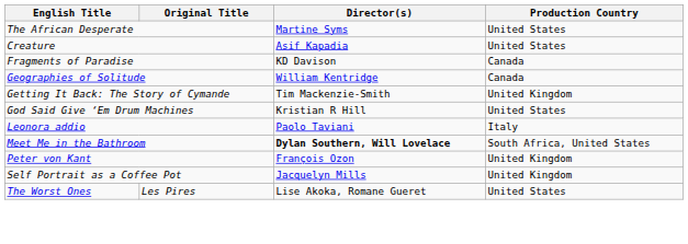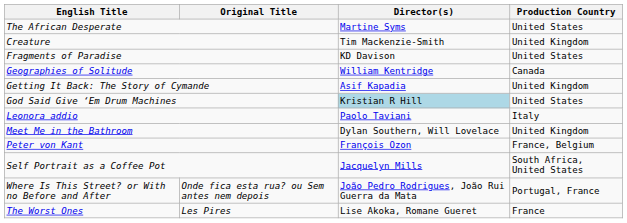Creature | Director(s): Asif Kapadia -> Tim Mackenzie-Smith
Creature | Production Country: United States -> United Kingdom
Fragments of Paradise | Production Country: Canada -> United States
Getting It Back: The Story of Cymande | Director(s): Tim Mackenzie-Smith -> Asif Kapadia
God Said Give ‘Em Drum Machines | Director(s): no background -> lightblue background
Meet Me in the Bathroom | Director(s): bold -> normal
Meet Me in the Bathroom | Production Country: South Africa, United States -> United Kingdom
Peter von Kant | Production Country: United Kingdom -> France, Belgium
Self Portrait as a Coffee Pot | Production Country: United Kingdom -> South Africa, United States
+ row: Where Is This Street? or With no Before and After | Onde fica esta rua? ou Sem antes nem depois | João Pedro Rodrigues, João Rui Guerra da Mata | Portugal, France
The Worst Ones | Production Country: United States -> France
